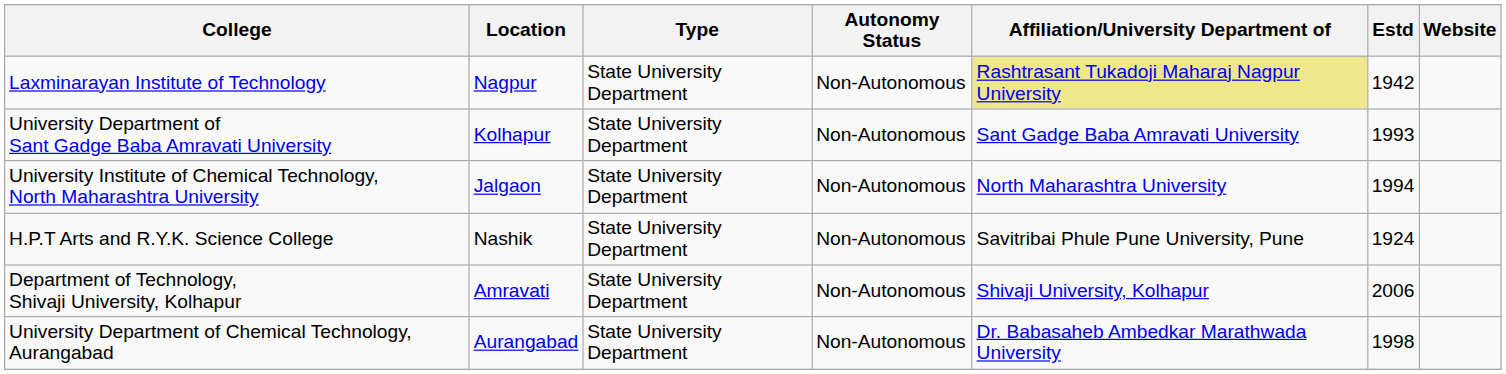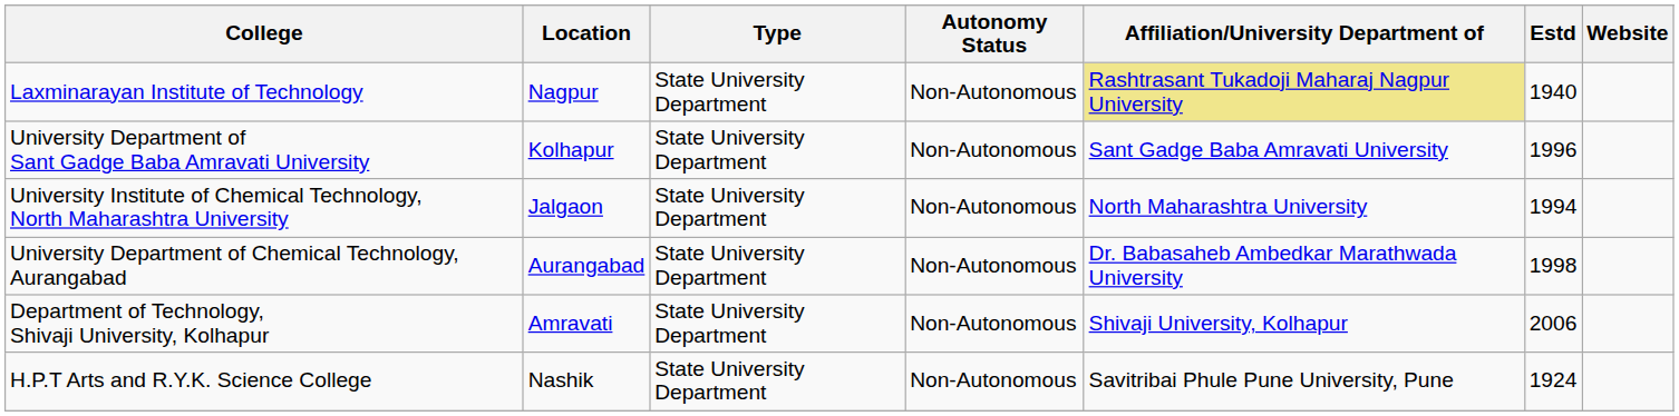Laxminarayan Institute of Technology | Estd: 1942 -> 1940
University Department of Sant Gadge Baba Amravati University | Estd: 1993 -> 1996
rows swapped: University Department of Chemical Technology, Aurangabad <-> H.P.T Arts and R.Y.K. Science College
